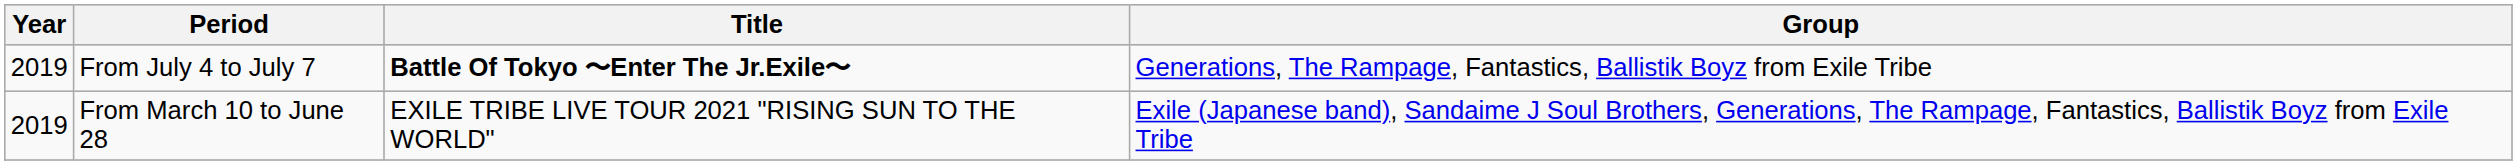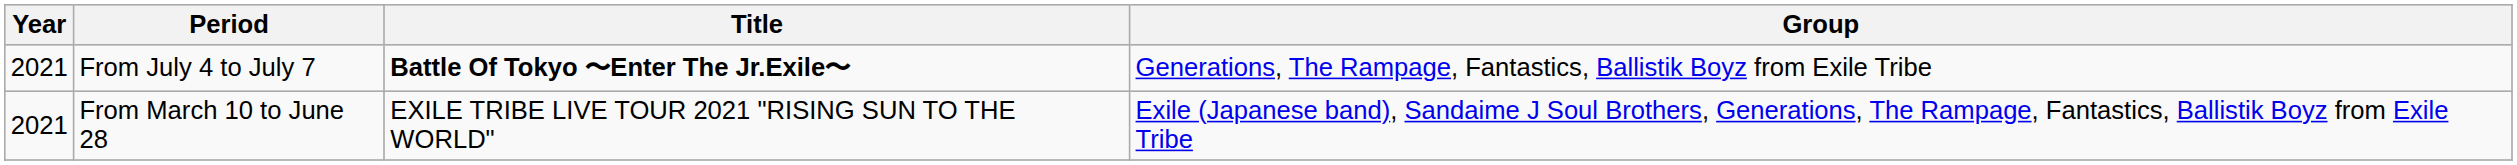From July 4 to July 7 | Year: 2019 -> 2021
From March 10 to June 28 | Year: 2019 -> 2021
